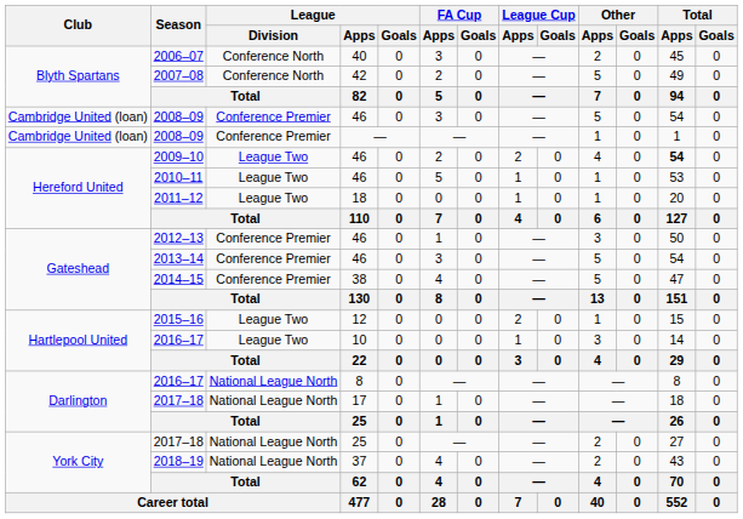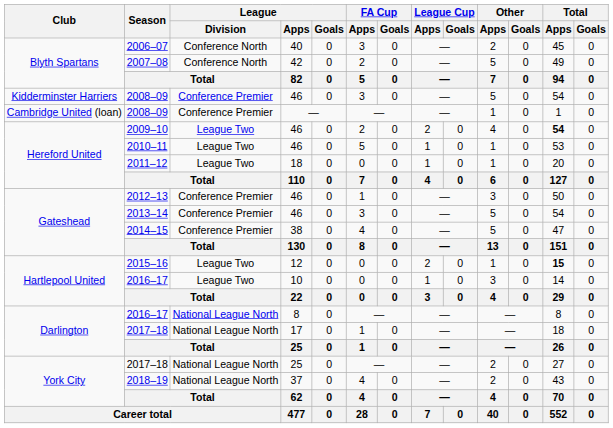2008–09 / 46 | Club: Cambridge United (loan) -> Kidderminster Harriers
2015–16 | Total / Apps: normal -> bold
